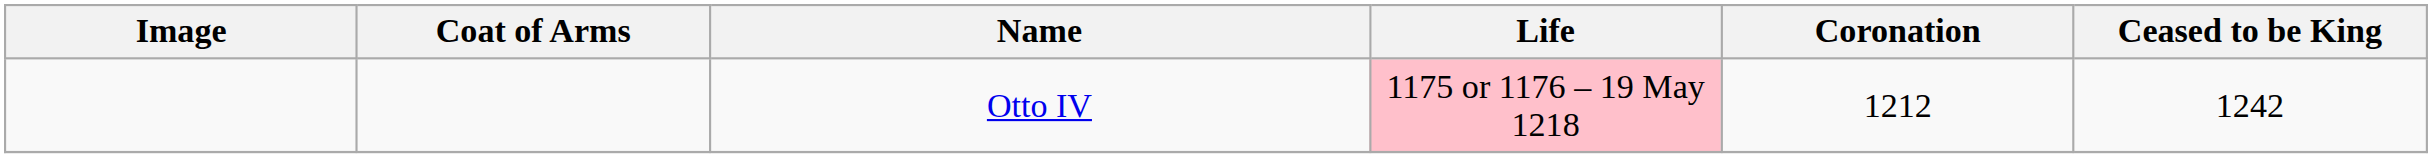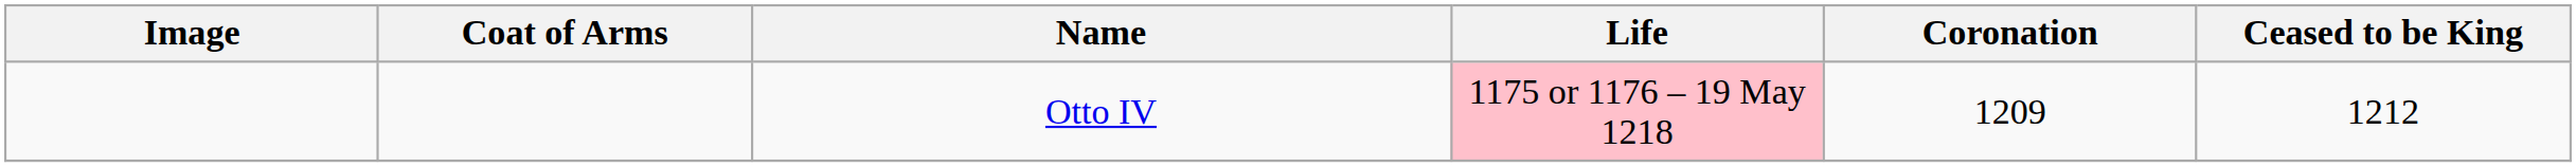Otto IV | Coronation: 1212 -> 1209
Otto IV | Ceased to be King: 1242 -> 1212
